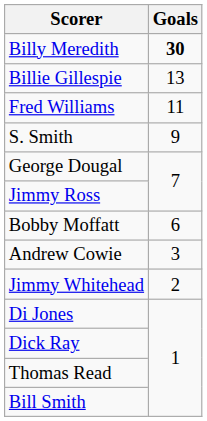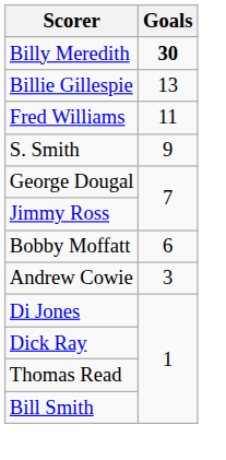- row: Jimmy Whitehead | 2
